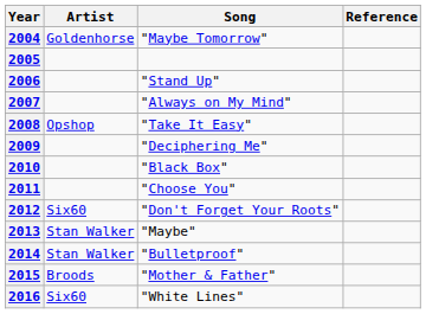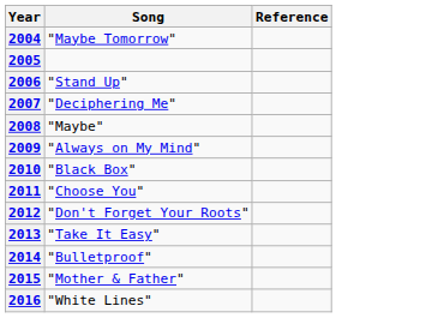- column: Artist | Goldenhorse | Opshop | Six60 | Stan Walker | Stan Walker | Broods | Six60
2007 | Song: "Always on My Mind" -> "Deciphering Me"
2008 | Song: "Take It Easy" -> "Maybe"
2009 | Song: "Deciphering Me" -> "Always on My Mind"
2013 | Song: "Maybe" -> "Take It Easy"
